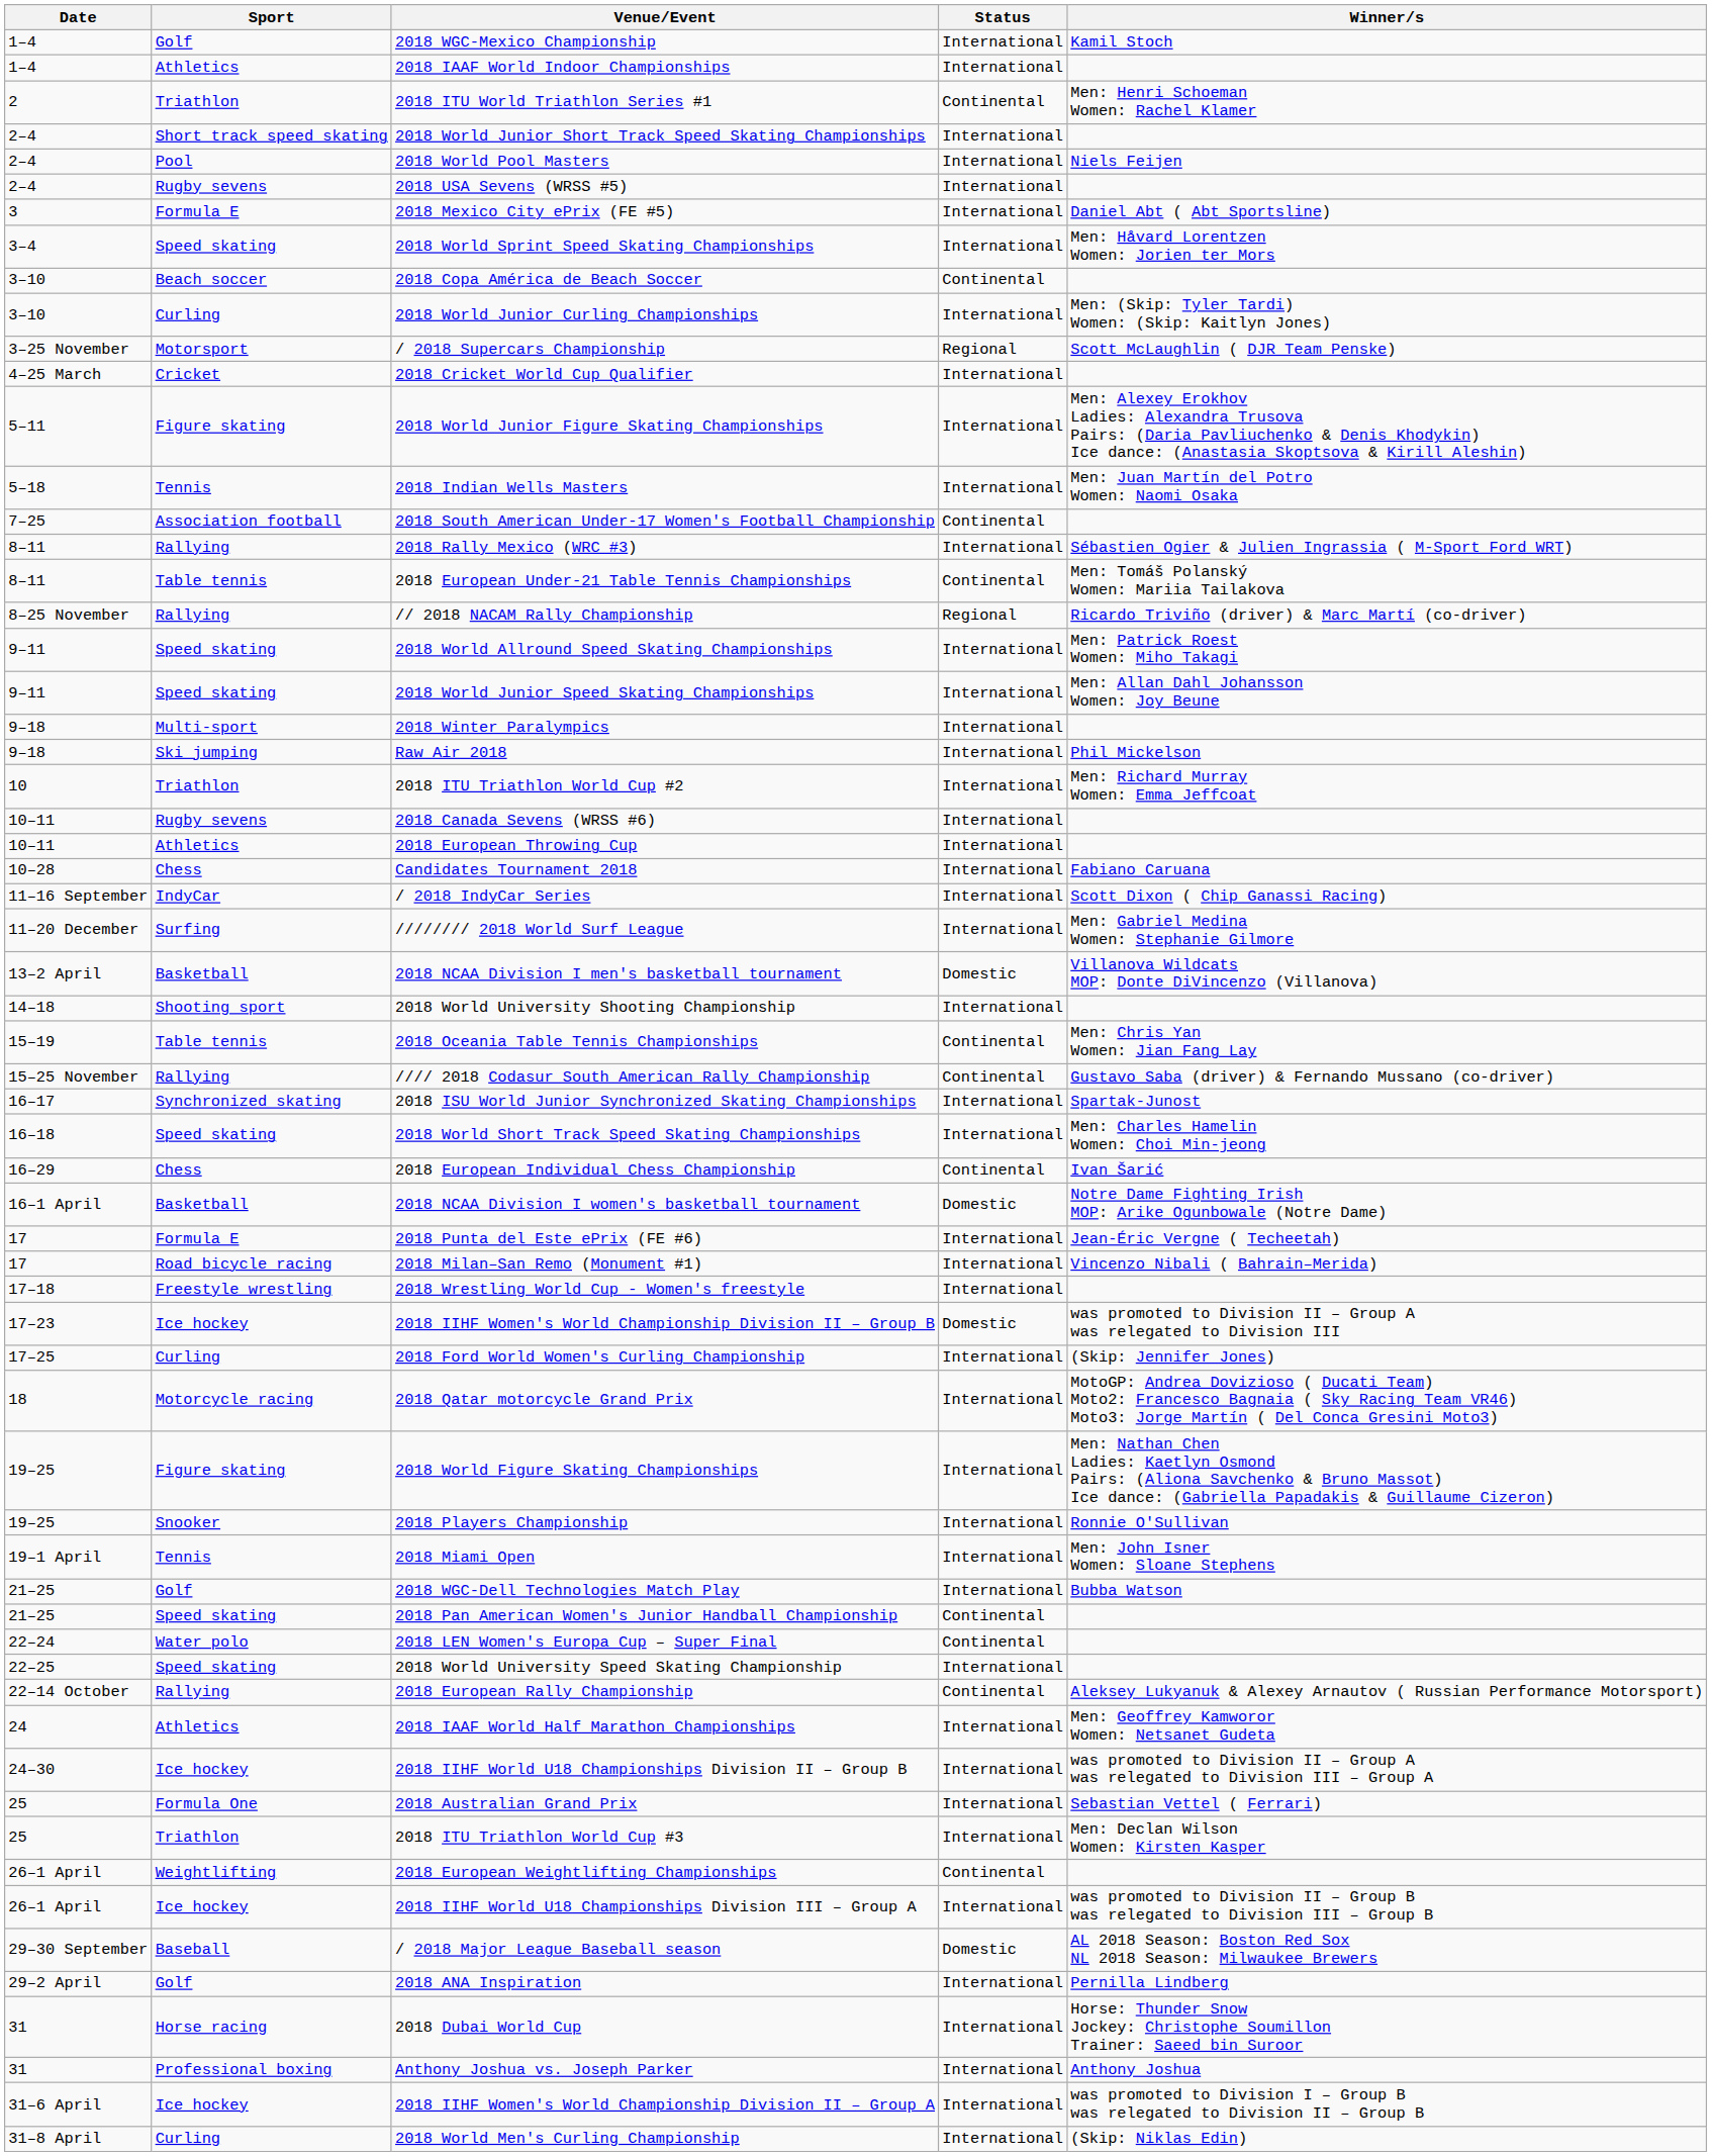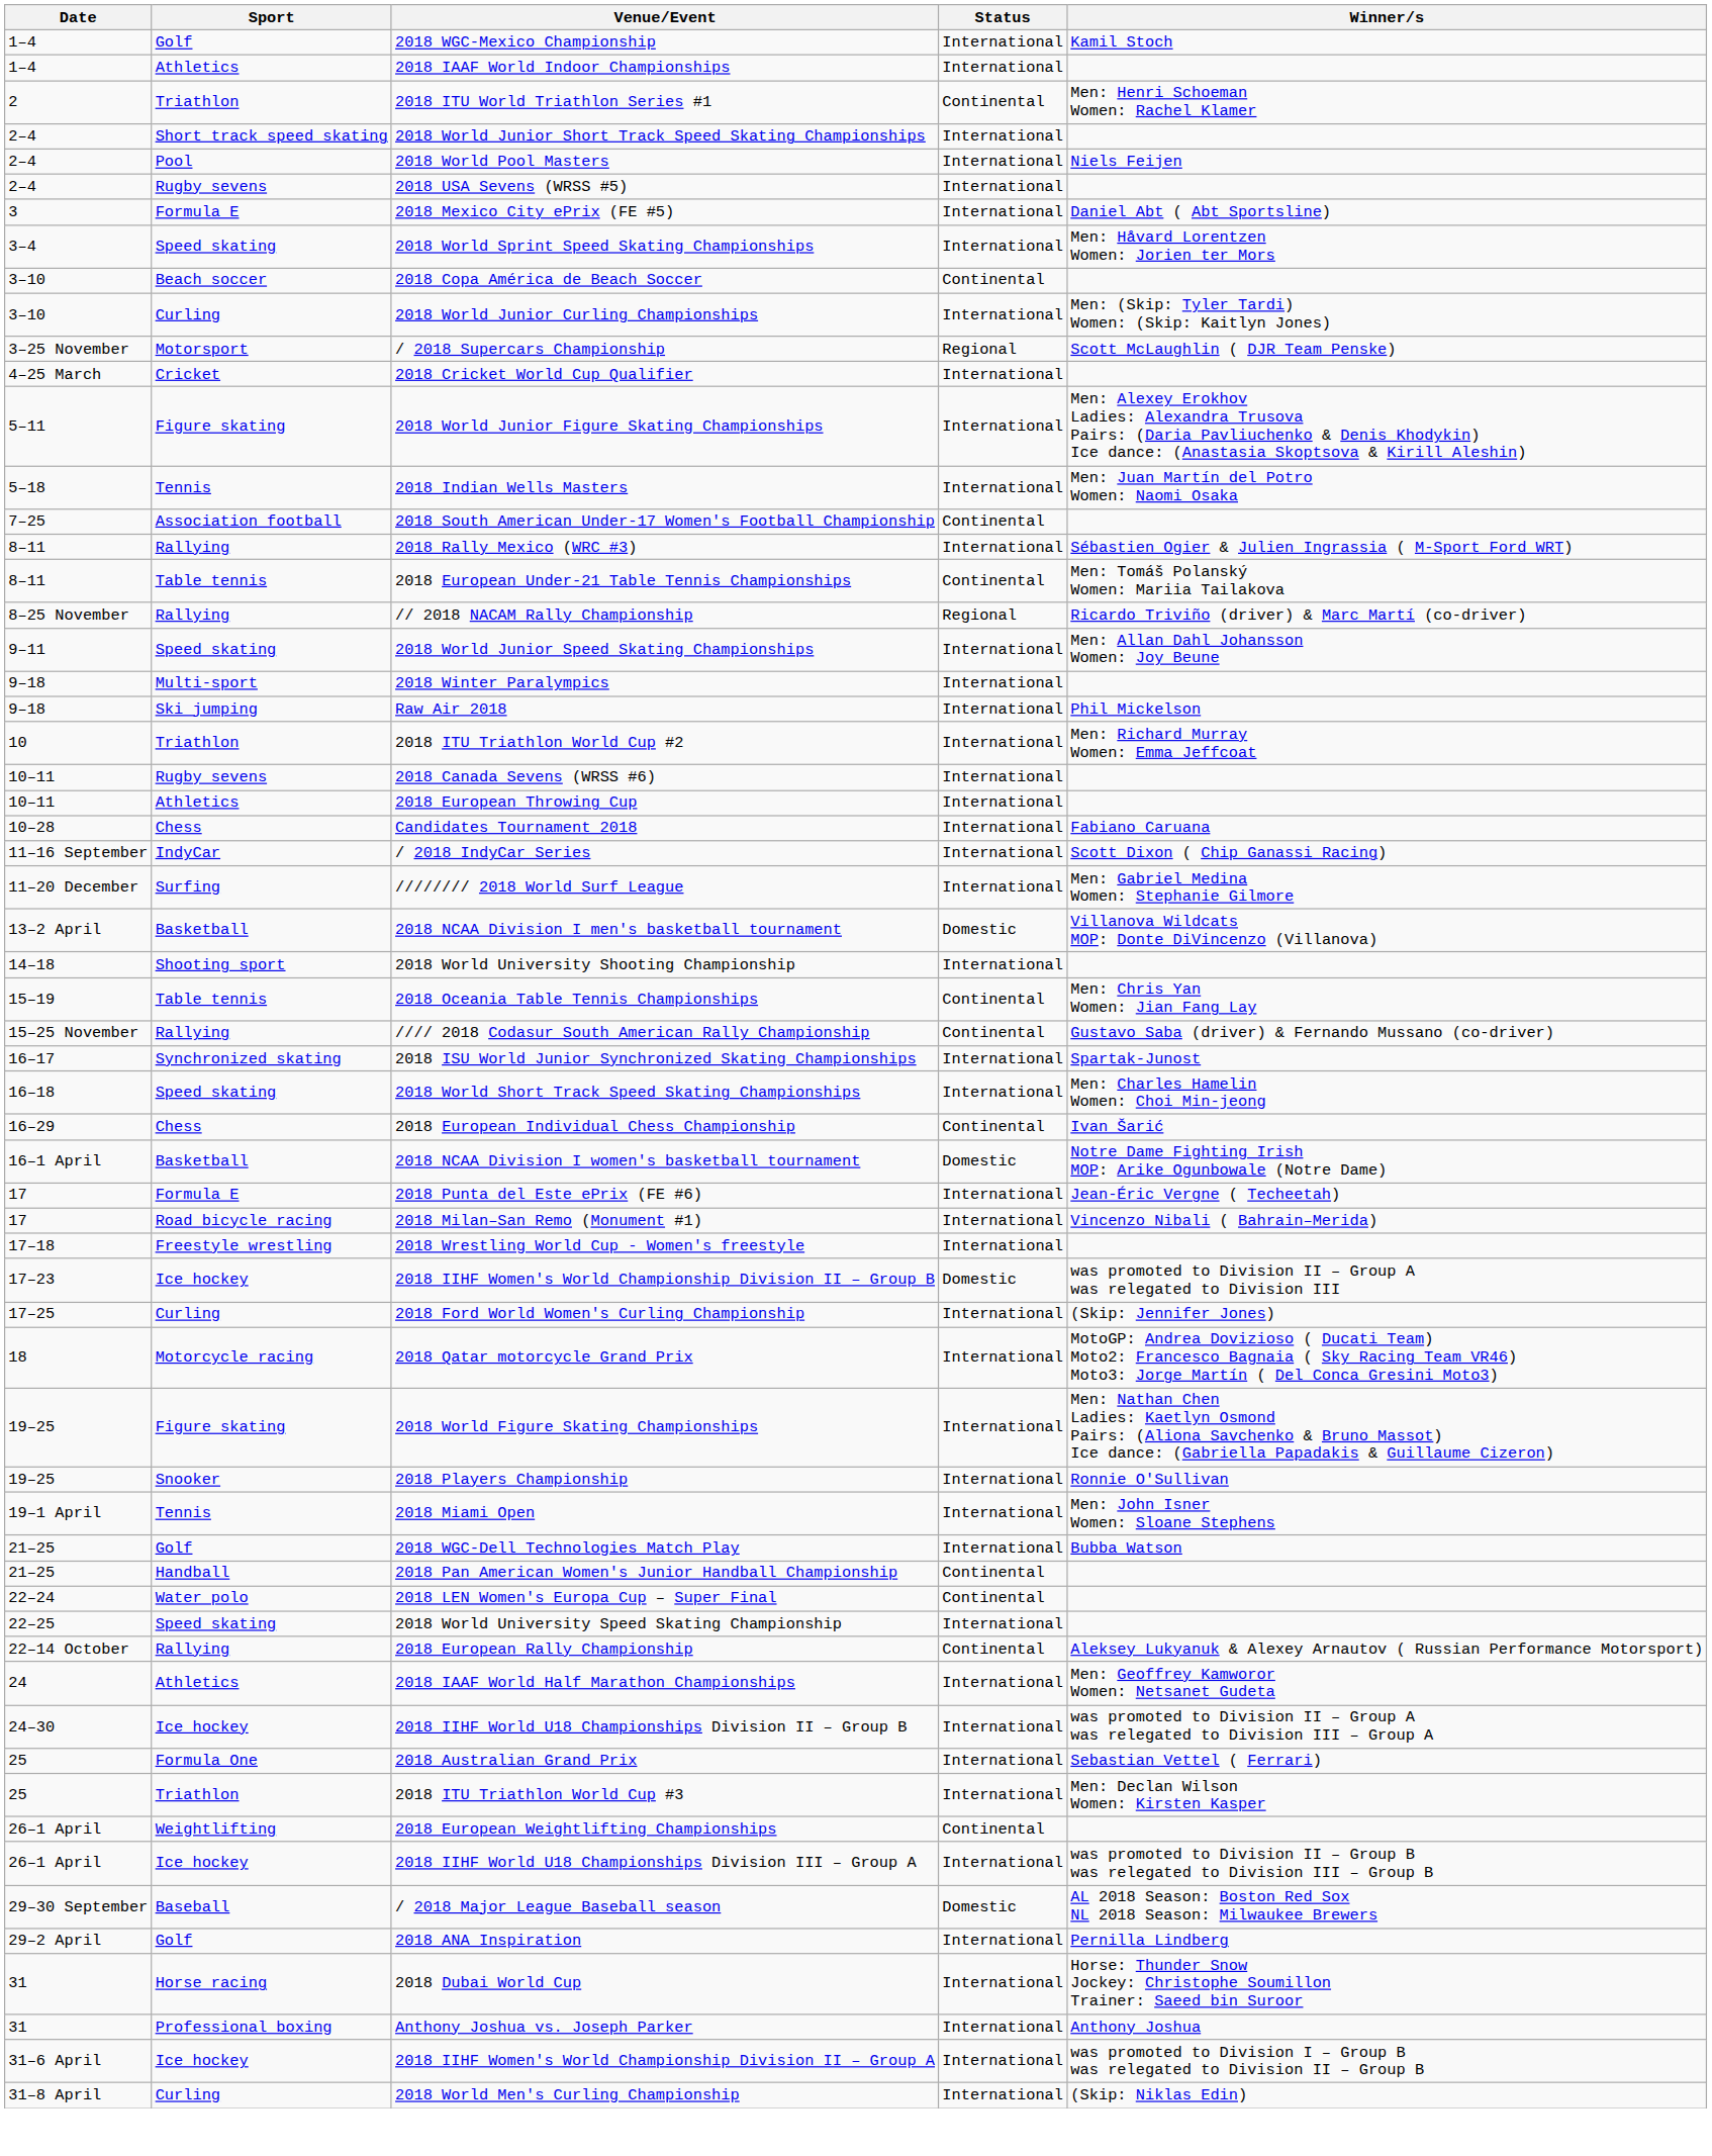- row: 9–11 | Speed skating | 2018 World Allround Speed Skating Championships | International | Men: Patrick Roest Women: Miho Takagi
2018 Pan American Women's Junior Handball Championship | Sport: Speed skating -> Handball
